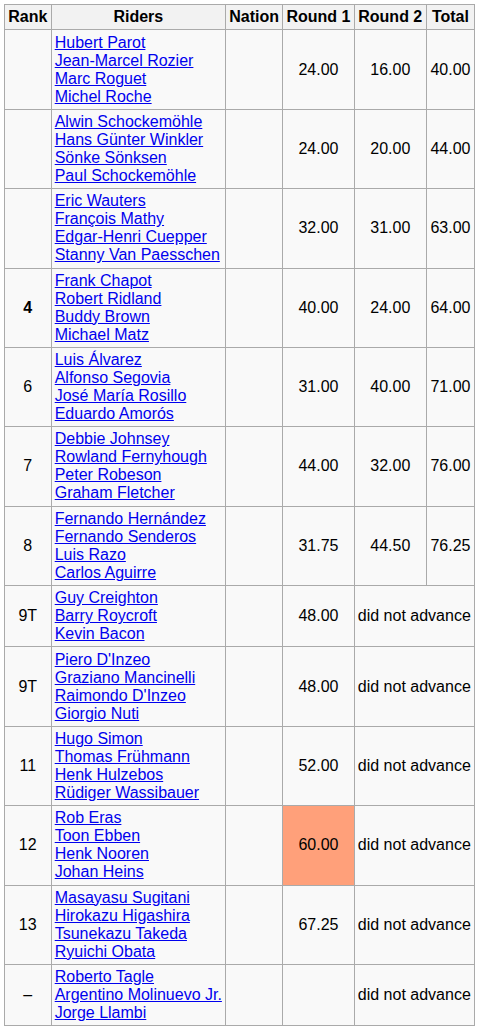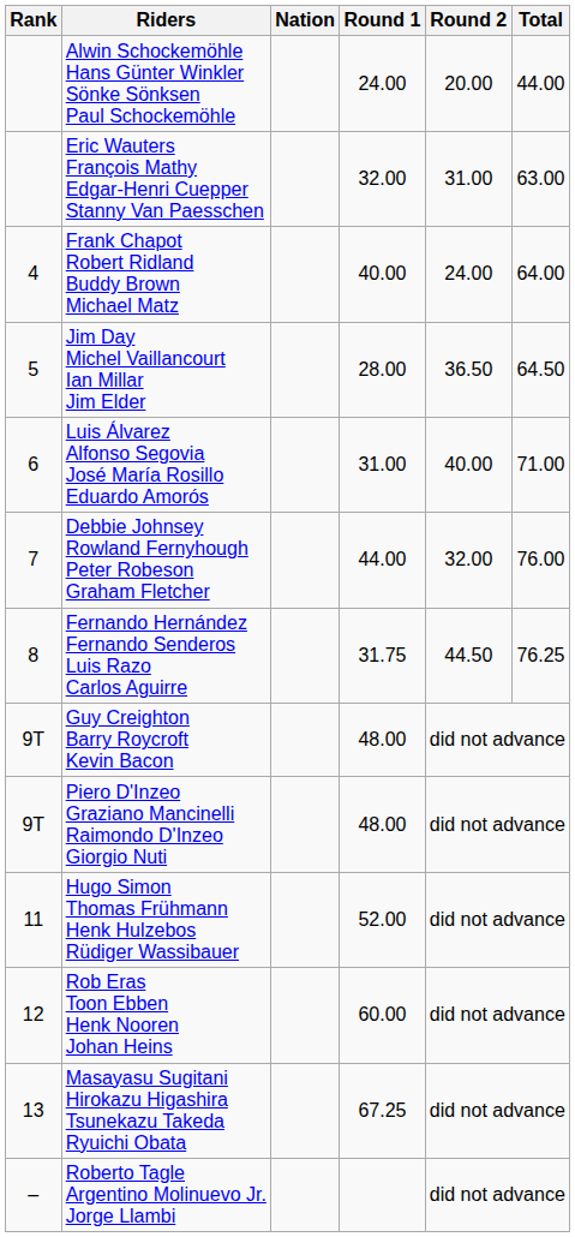- row: Hubert Parot Jean-Marcel Rozier Marc Roguet Michel Roche | 24.00 | 16.00 | 40.00
Frank Chapot Robert Ridland Buddy Brown Michael Matz | Rank: bold -> normal
+ row: 5 | Jim Day Michel Vaillancourt Ian Millar Jim Elder | 28.00 | 36.50 | 64.50
Rob Eras Toon Ebben Henk Nooren Johan Heins | Round 1: lightsalmon background -> no background
